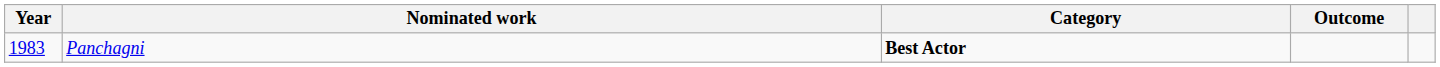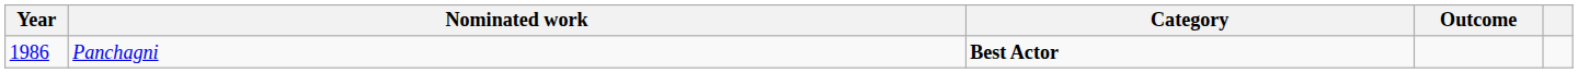Panchagni | Year: 1983 -> 1986
